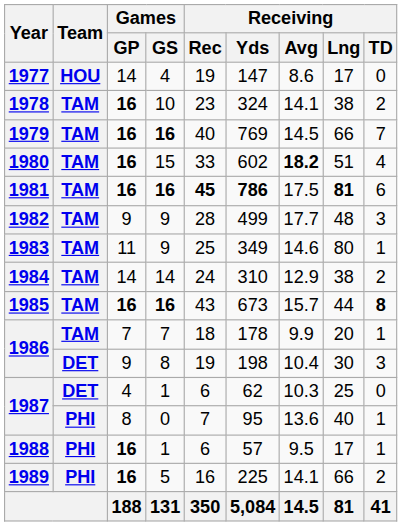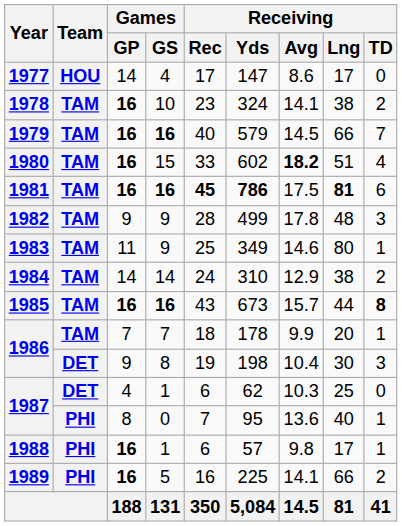1977 | Receiving / Rec: 19 -> 17
1979 | Receiving / Yds: 769 -> 579
1982 | Receiving / Avg: 17.7 -> 17.8
1988 | Receiving / Avg: 9.5 -> 9.8
